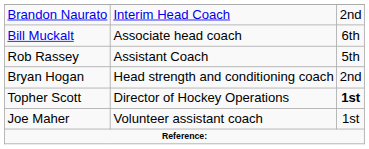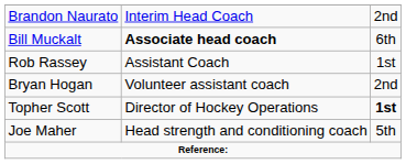Bill Muckalt | column 2: normal -> bold
Rob Rassey | column 3: 5th -> 1st
Bryan Hogan | column 2: Head strength and conditioning coach -> Volunteer assistant coach
Joe Maher | column 2: Volunteer assistant coach -> Head strength and conditioning coach
Joe Maher | column 3: 1st -> 5th
